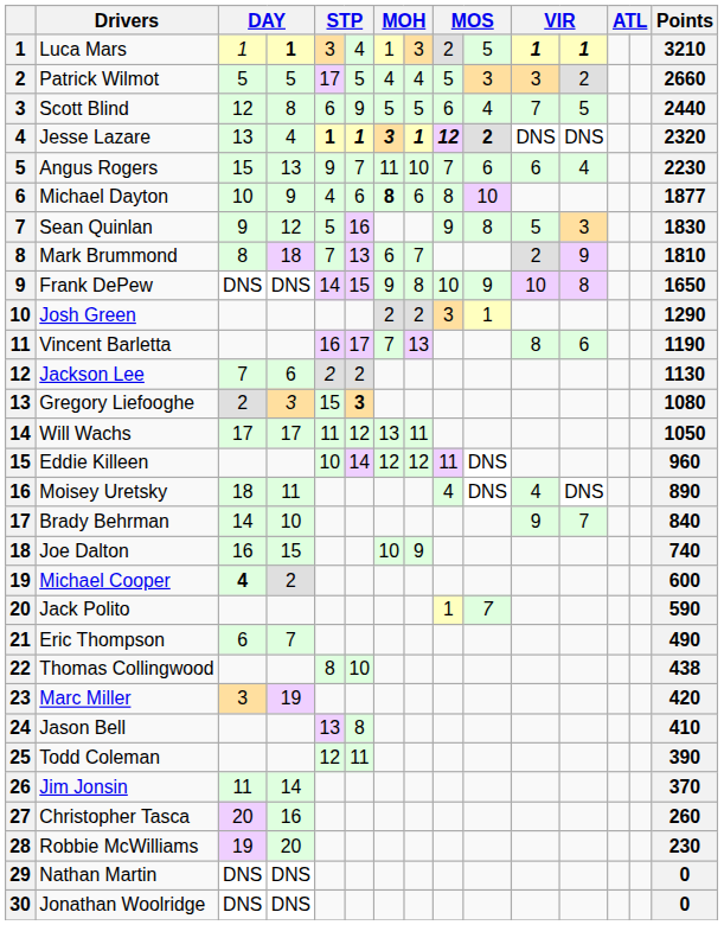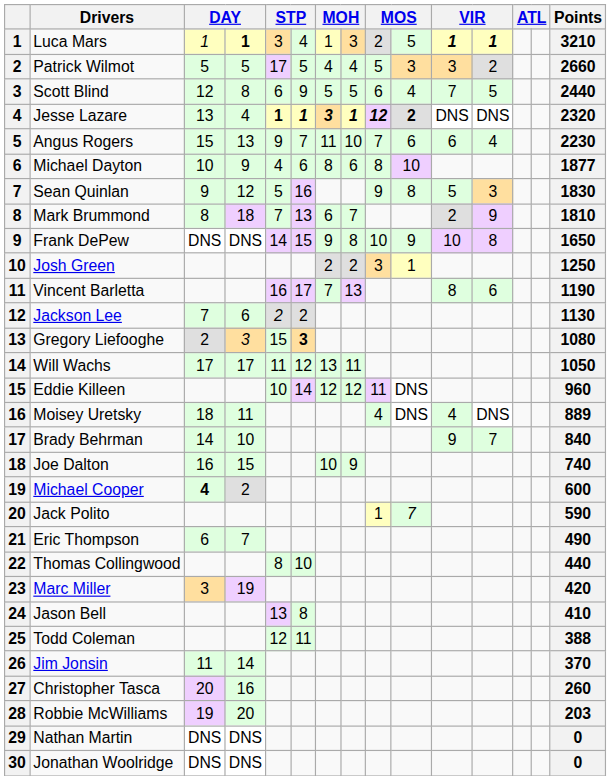Michael Dayton | column 7: bold -> normal
Josh Green | Points: 1290 -> 1250
Moisey Uretsky | Points: 890 -> 889
Thomas Collingwood | Points: 438 -> 440
Todd Coleman | Points: 390 -> 388
Robbie McWilliams | Points: 230 -> 203
